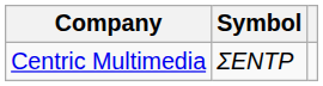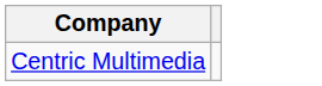- column: Symbol | ΣΕΝΤΡ
